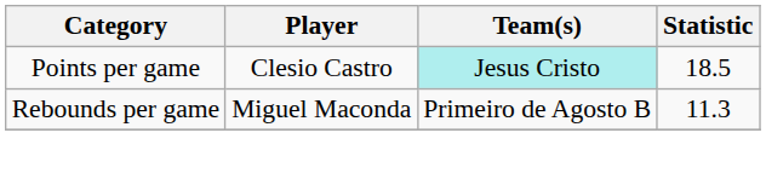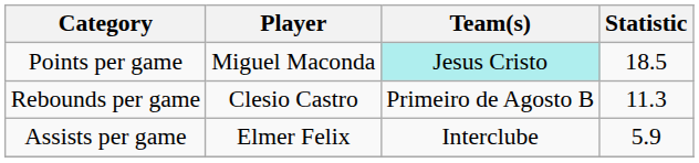Points per game | Player: Clesio Castro -> Miguel Maconda
Rebounds per game | Player: Miguel Maconda -> Clesio Castro
+ row: Assists per game | Elmer Felix | Interclube | 5.9
